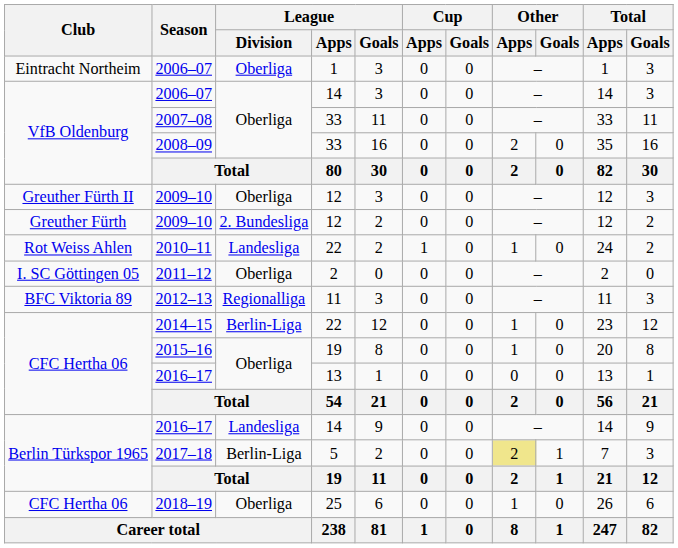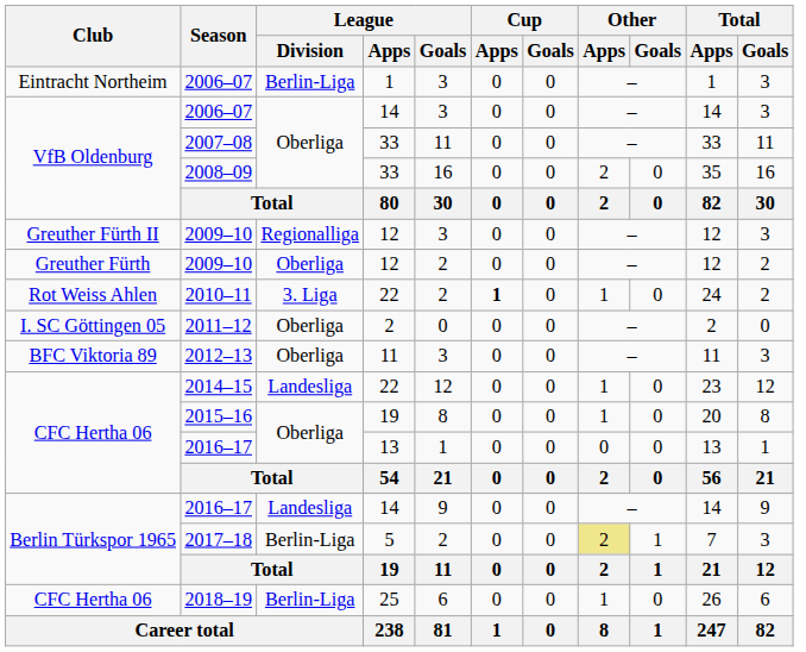Eintracht Northeim / 2006–07 | League / Division: Oberliga -> Berlin-Liga
Greuther Fürth II / 2009–10 | League / Division: Oberliga -> Regionalliga
Greuther Fürth / 2009–10 | League / Division: 2. Bundesliga -> Oberliga
2010–11 | League / Division: Landesliga -> 3. Liga
2010–11 | Cup / Apps: normal -> bold
2012–13 | League / Division: Regionalliga -> Oberliga
2014–15 | League / Division: Berlin-Liga -> Landesliga
2018–19 | League / Division: Oberliga -> Berlin-Liga
